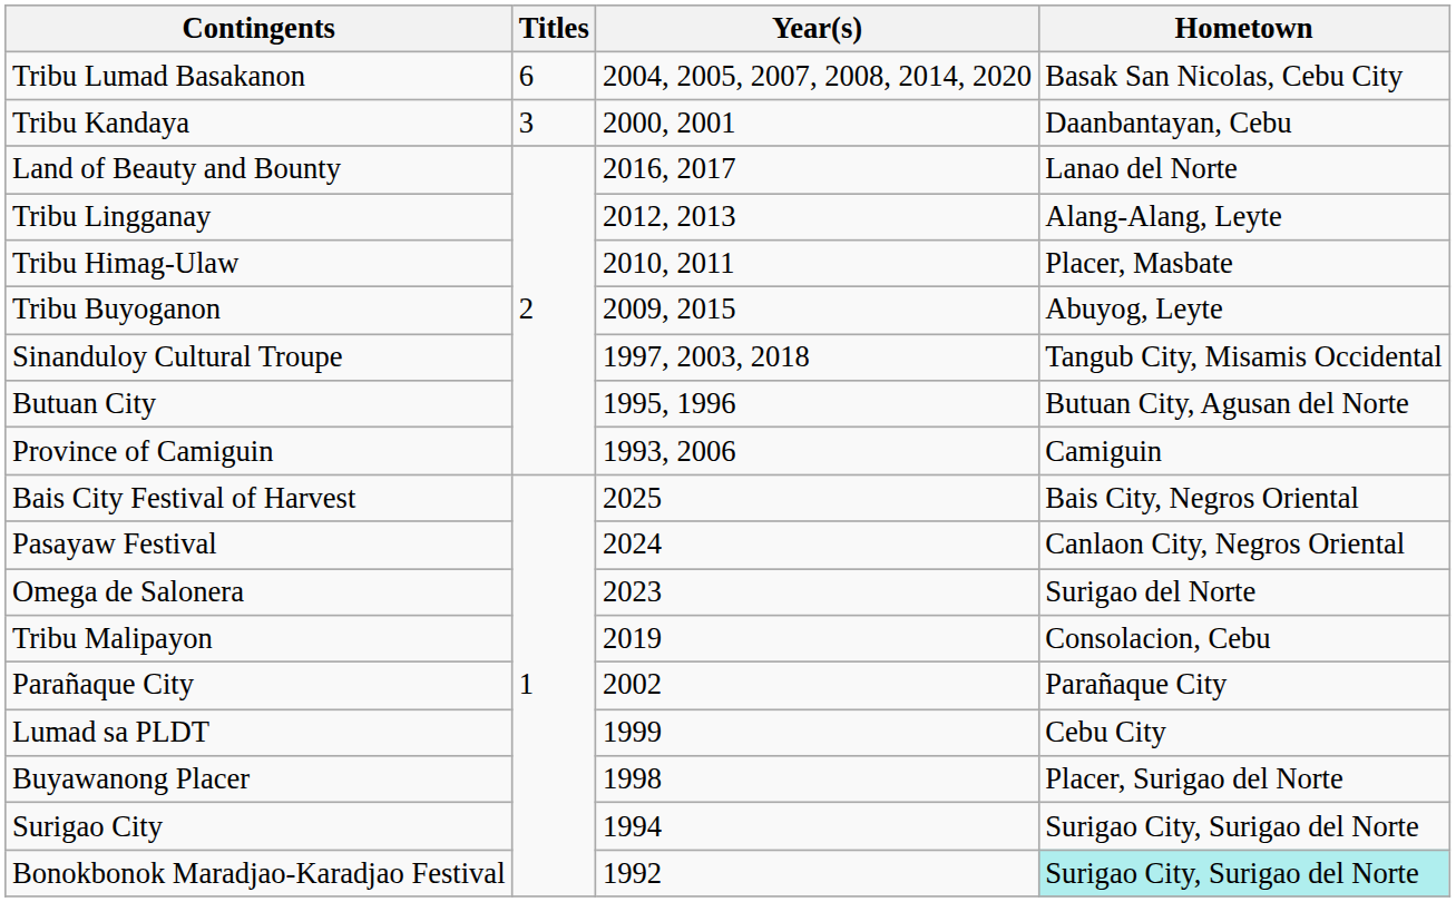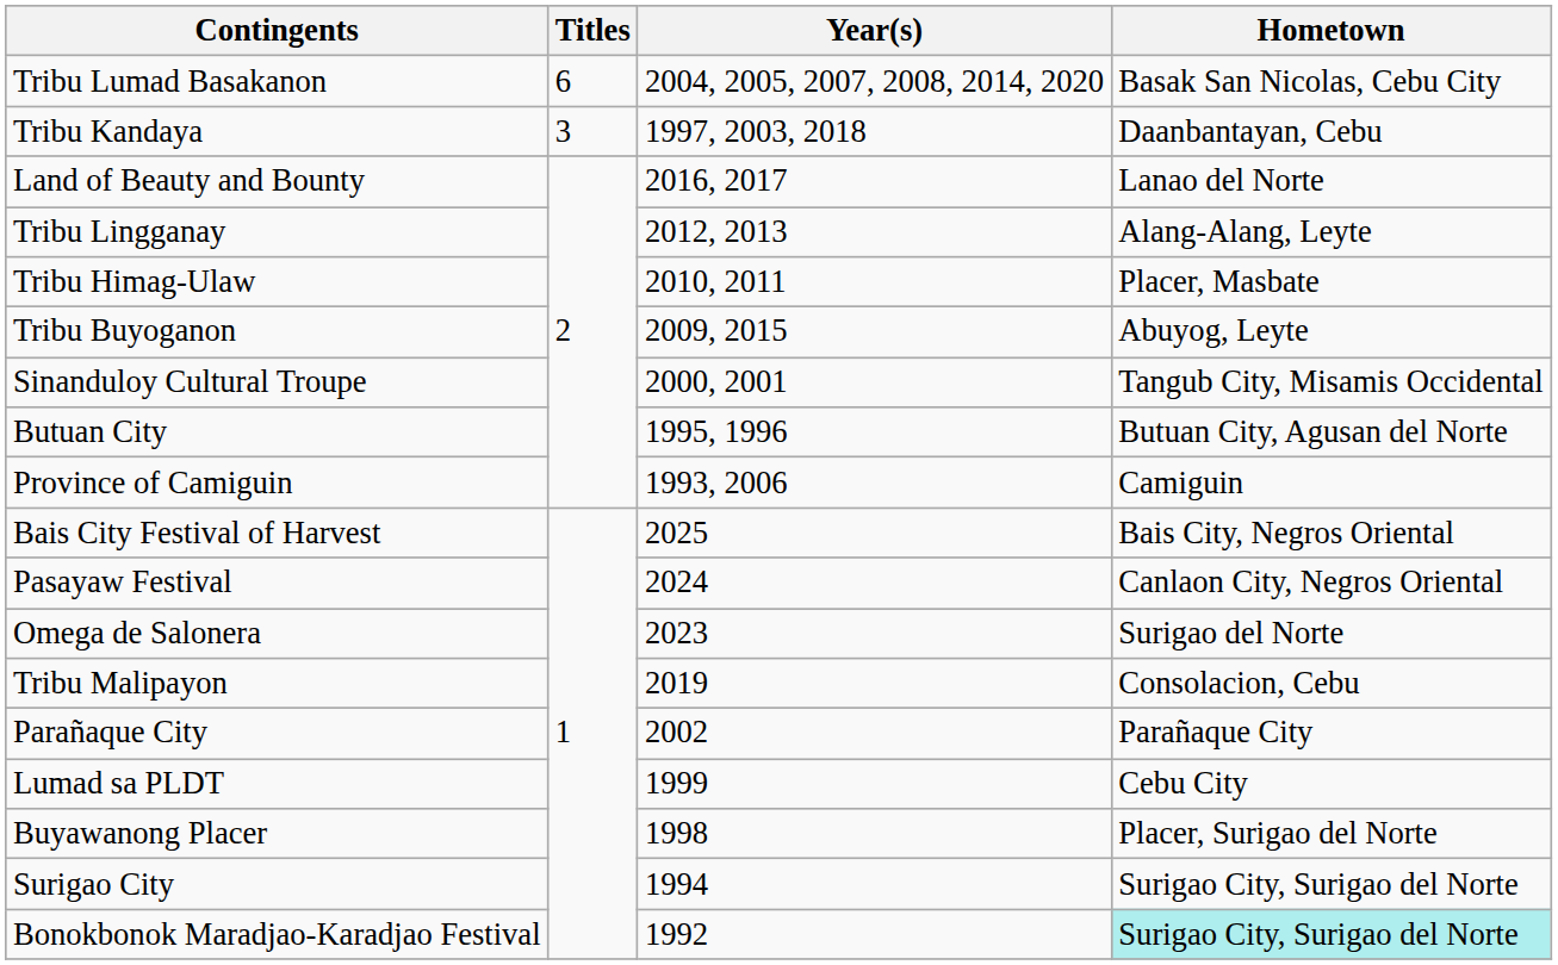Tribu Kandaya | Year(s): 2000, 2001 -> 1997, 2003, 2018
Sinanduloy Cultural Troupe | Year(s): 1997, 2003, 2018 -> 2000, 2001
